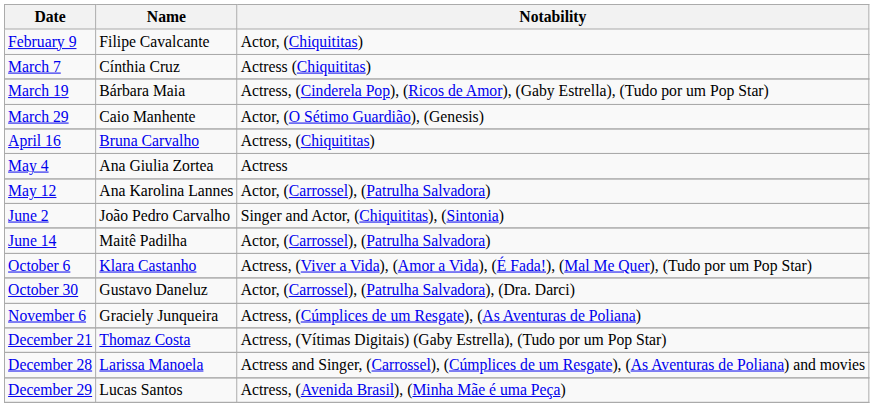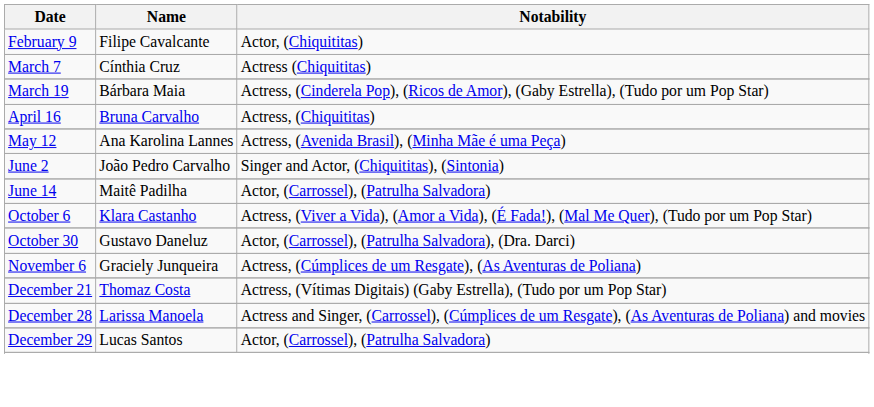- row: March 29 | Caio Manhente | Actor, (O Sétimo Guardião), (Genesis)
- row: May 4 | Ana Giulia Zortea | Actress
May 12 | Notability: Actor, (Carrossel), (Patrulha Salvadora) -> Actress, (Avenida Brasil), (Minha Mãe é uma Peça)
December 29 | Notability: Actress, (Avenida Brasil), (Minha Mãe é uma Peça) -> Actor, (Carrossel), (Patrulha Salvadora)
